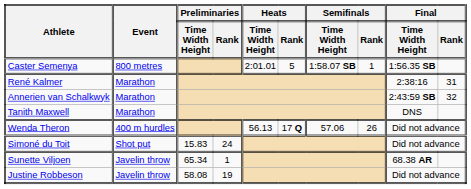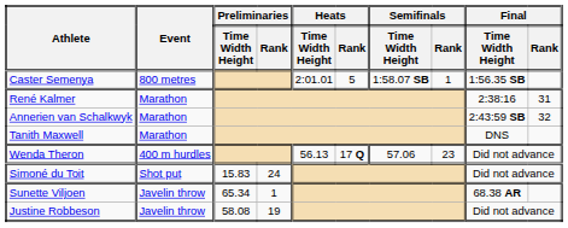Wenda Theron | Semifinals / Rank: 26 -> 23
